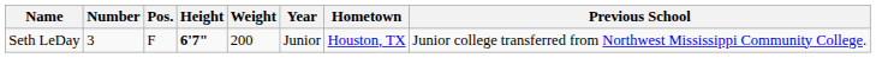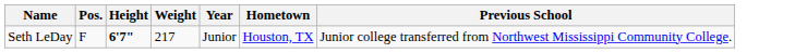- column: Number | 3
Seth LeDay | Weight: 200 -> 217
